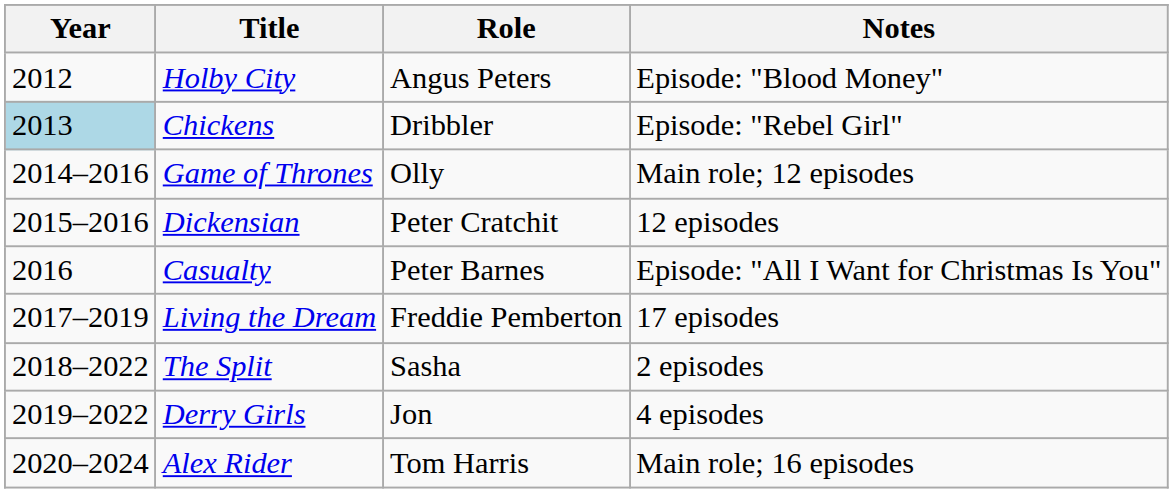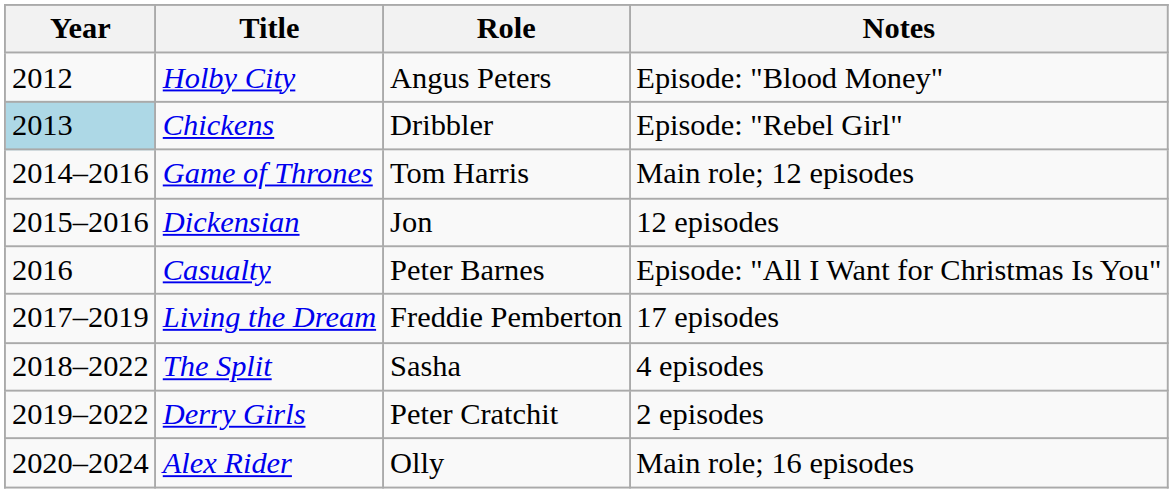Game of Thrones | Role: Olly -> Tom Harris
Dickensian | Role: Peter Cratchit -> Jon
The Split | Notes: 2 episodes -> 4 episodes
Derry Girls | Role: Jon -> Peter Cratchit
Derry Girls | Notes: 4 episodes -> 2 episodes
Alex Rider | Role: Tom Harris -> Olly
